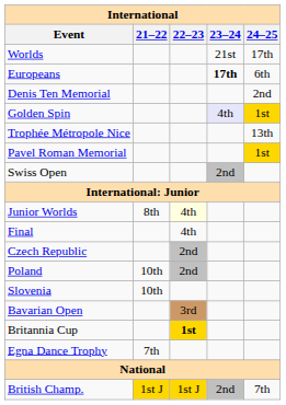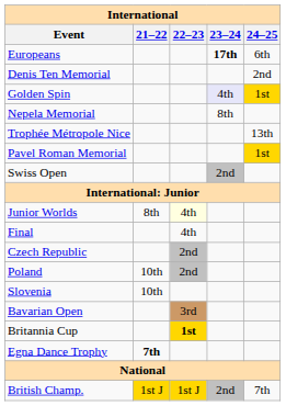- row: Worlds | 21st | 17th
+ row: Nepela Memorial | 8th
Egna Dance Trophy | 21–22: normal -> bold
